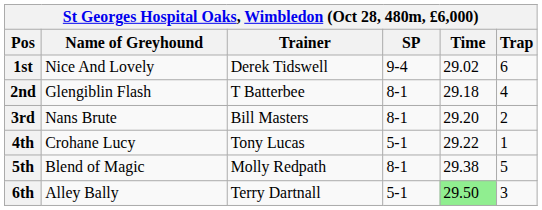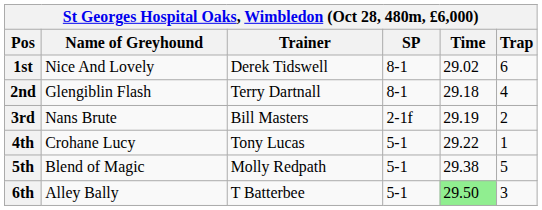1st | SP: 9-4 -> 8-1
2nd | Trainer: T Batterbee -> Terry Dartnall
3rd | SP: 8-1 -> 2-1f
3rd | Time: 29.20 -> 29.19
5th | SP: 8-1 -> 5-1
6th | Trainer: Terry Dartnall -> T Batterbee
